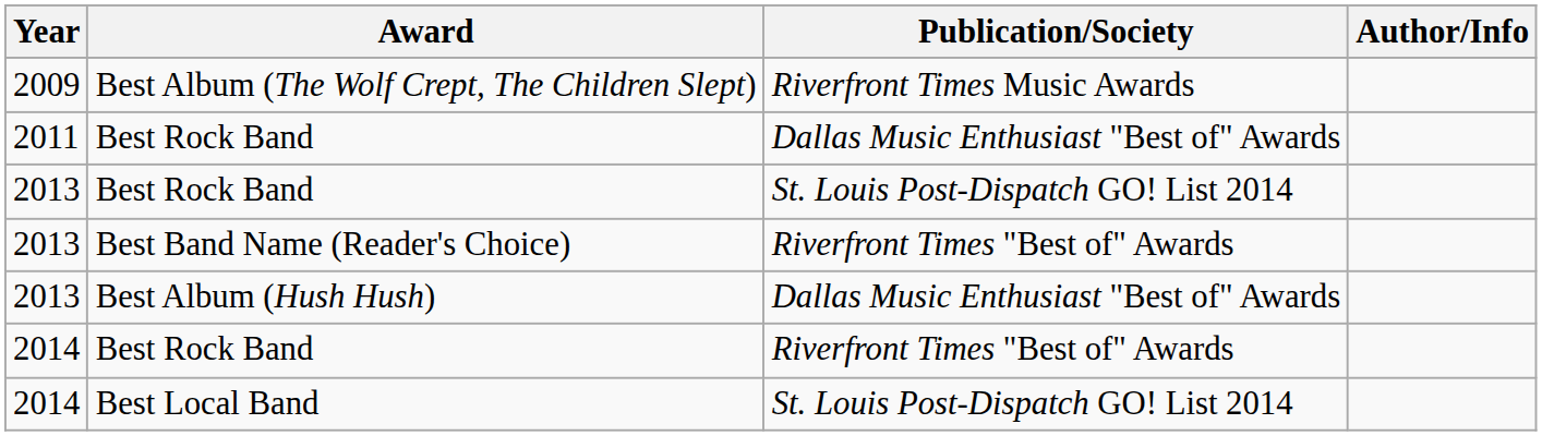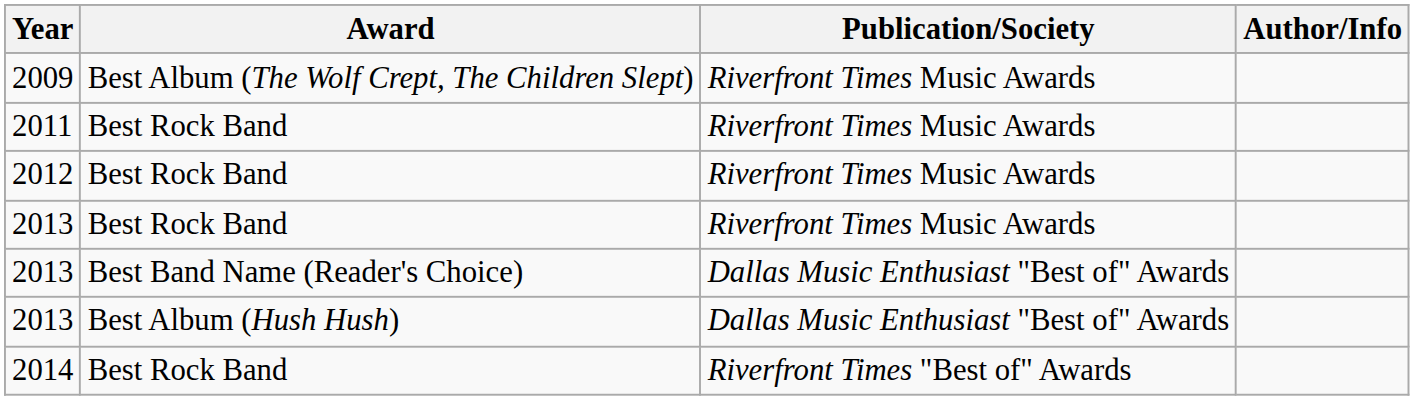2011 | Publication/Society: Dallas Music Enthusiast "Best of" Awards -> Riverfront Times Music Awards
+ row: 2012 | Best Rock Band | Riverfront Times Music Awards
2013 / Best Rock Band | Publication/Society: St. Louis Post-Dispatch GO! List 2014 -> Riverfront Times Music Awards
2013 / Best Band Name (Reader's Choice) | Publication/Society: Riverfront Times "Best of" Awards -> Dallas Music Enthusiast "Best of" Awards
- row: 2014 | Best Local Band | St. Louis Post-Dispatch GO! List 2014
